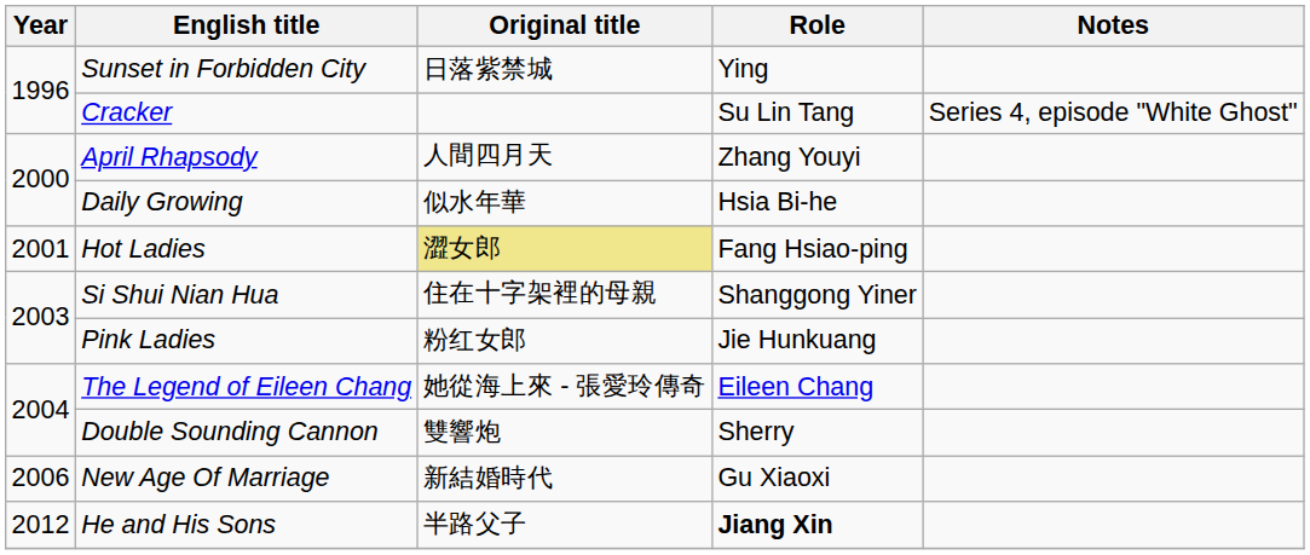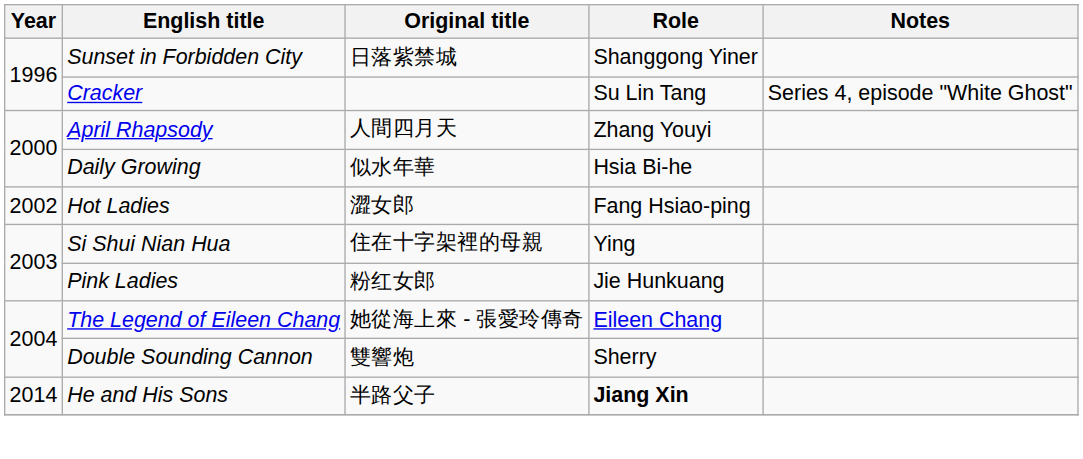Sunset in Forbidden City | Role: Ying -> Shanggong Yiner
Hot Ladies | Year: 2001 -> 2002
Hot Ladies | Original title: khaki background -> no background
Si Shui Nian Hua | Role: Shanggong Yiner -> Ying
- row: 2006 | New Age Of Marriage | 新結婚時代 | Gu Xiaoxi
He and His Sons | Year: 2012 -> 2014
